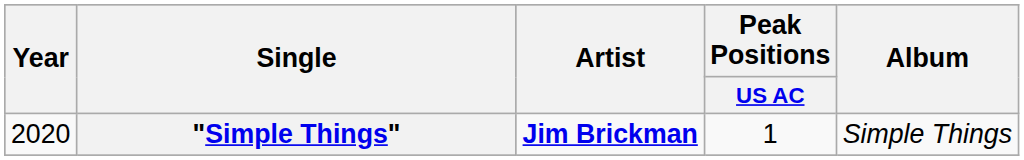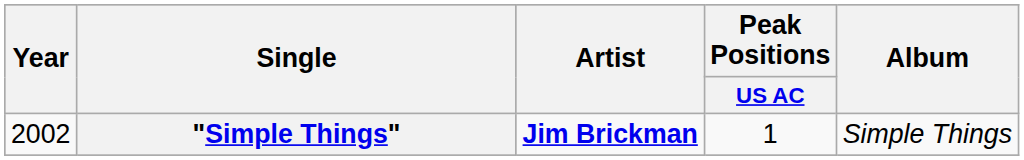"Simple Things" | Year: 2020 -> 2002
